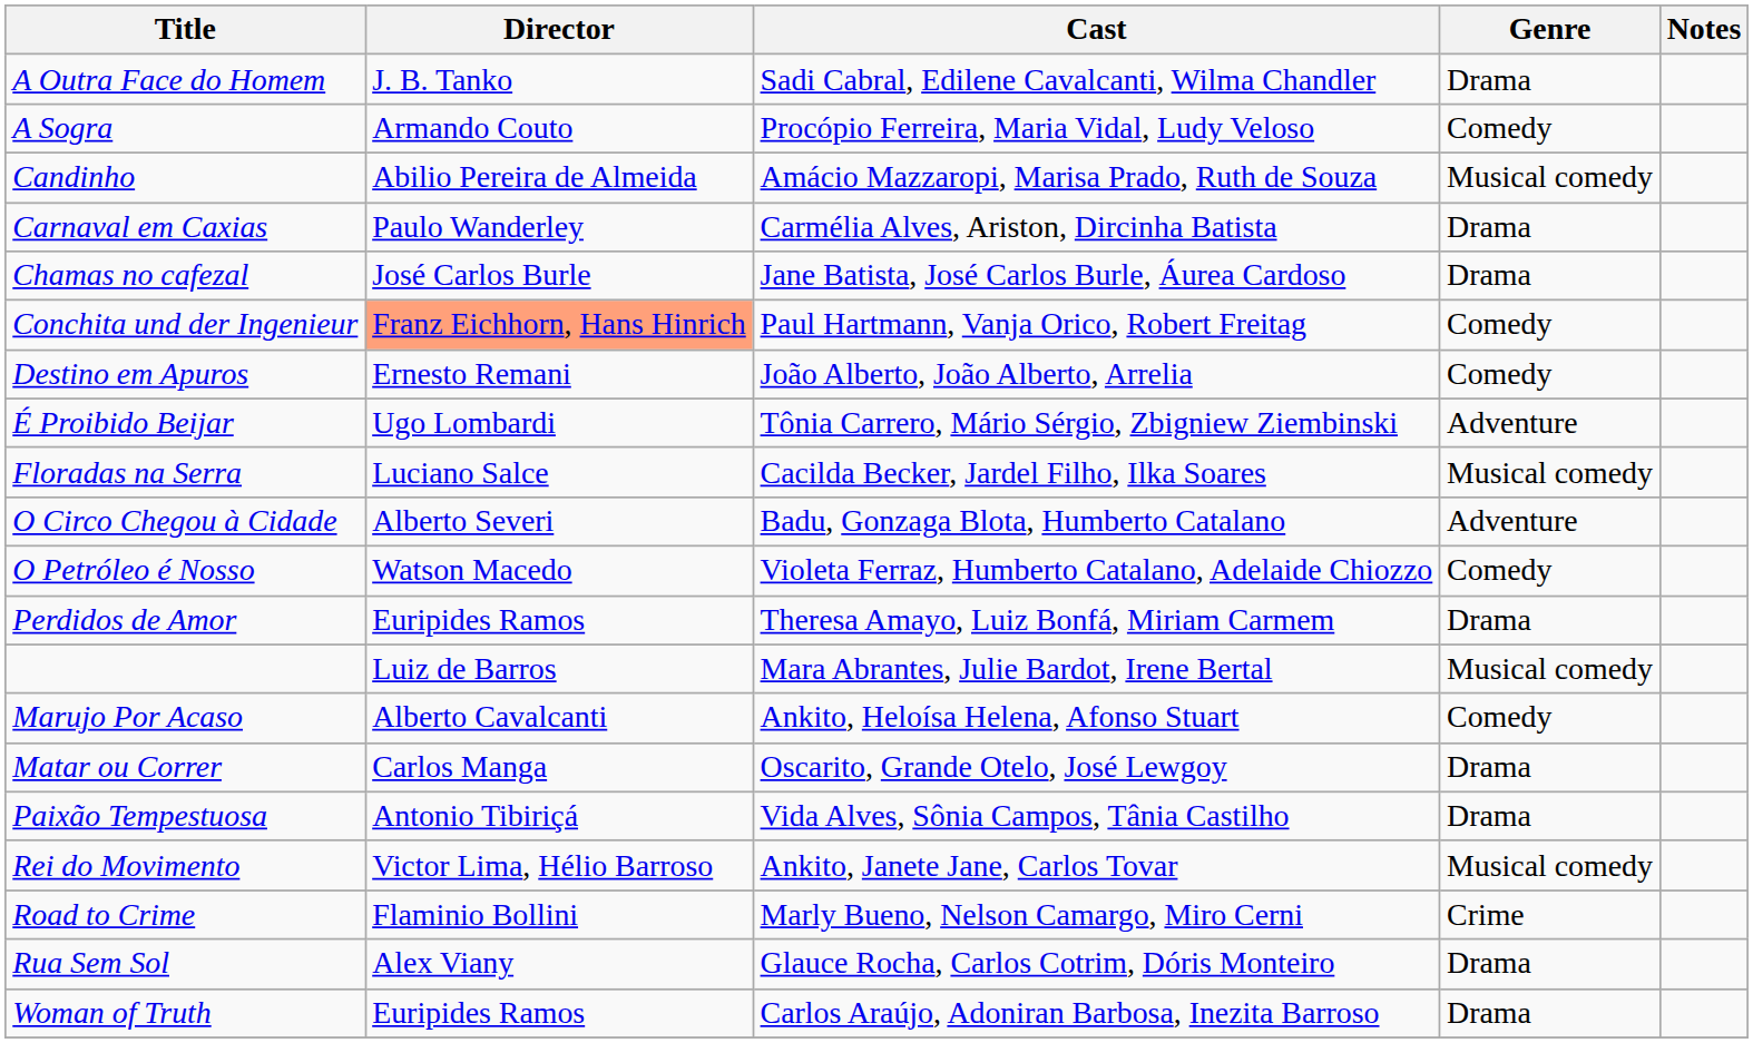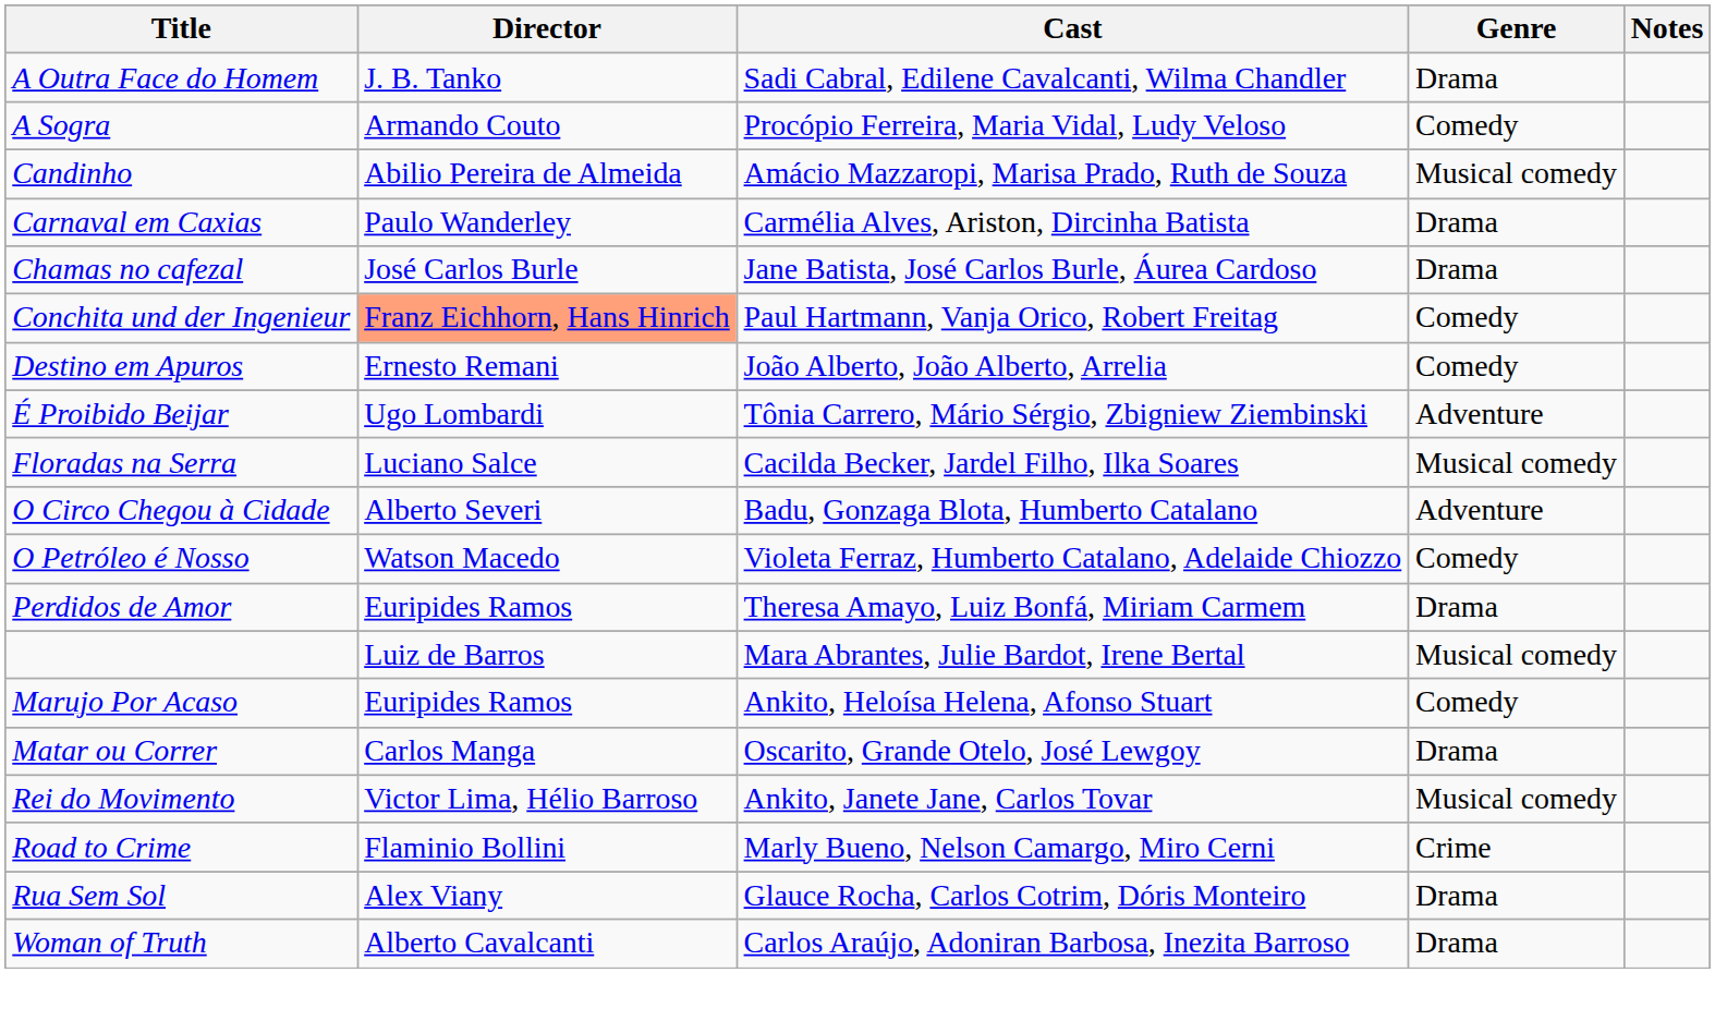Marujo Por Acaso | Director: Alberto Cavalcanti -> Euripides Ramos
- row: Paixão Tempestuosa | Antonio Tibiriçá | Vida Alves, Sônia Campos, Tânia Castilho | Drama
Woman of Truth | Director: Euripides Ramos -> Alberto Cavalcanti
